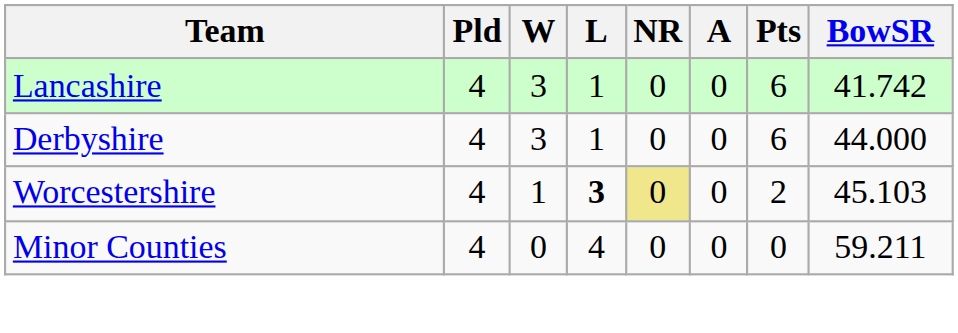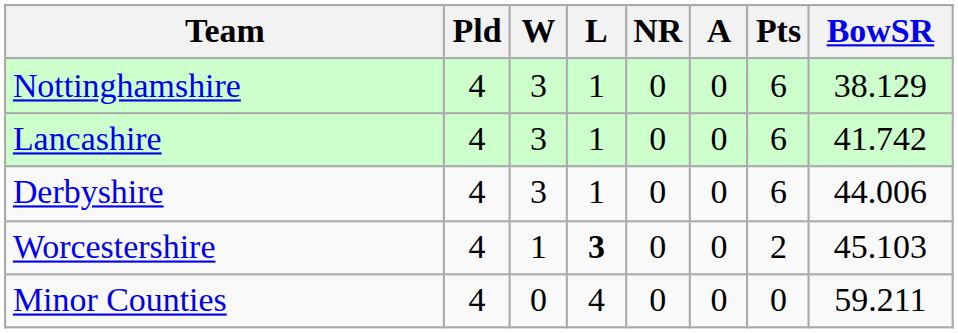+ row: Nottinghamshire | 4 | 3 | 1 | 0 | 0 | 6 | 38.129
Derbyshire | BowSR: 44.000 -> 44.006
Worcestershire | NR: khaki background -> no background
